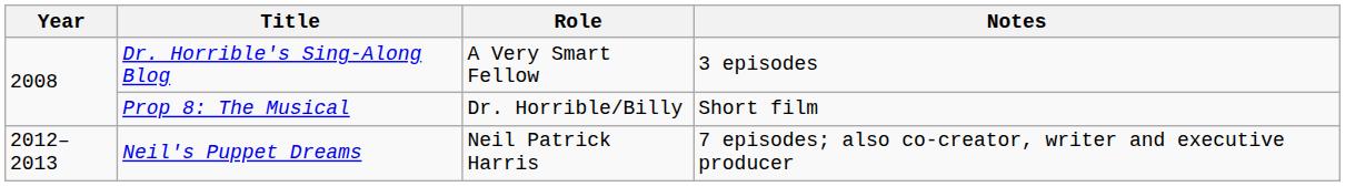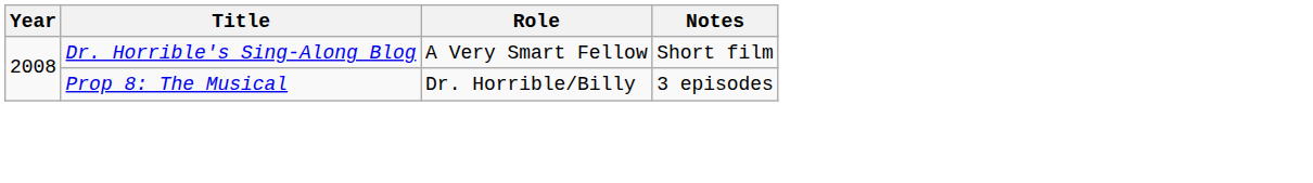Dr. Horrible's Sing-Along Blog | Notes: 3 episodes -> Short film
Prop 8: The Musical | Notes: Short film -> 3 episodes
- row: 2012–2013 | Neil's Puppet Dreams | Neil Patrick Harris | 7 episodes; also co-creator, writer and executive producer
